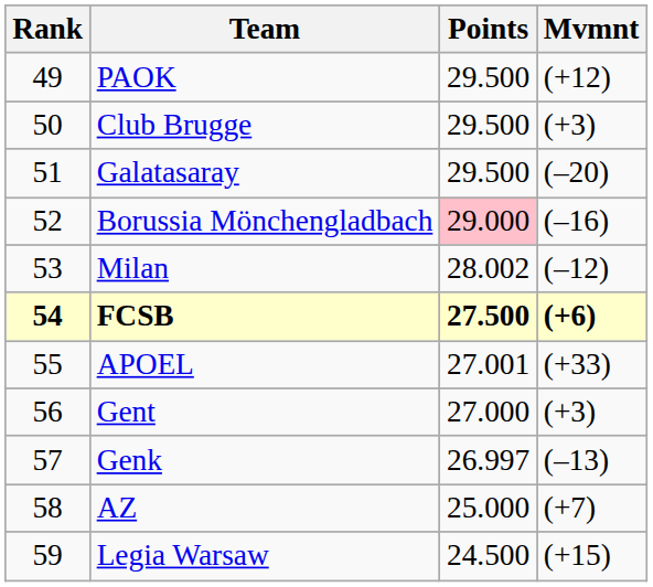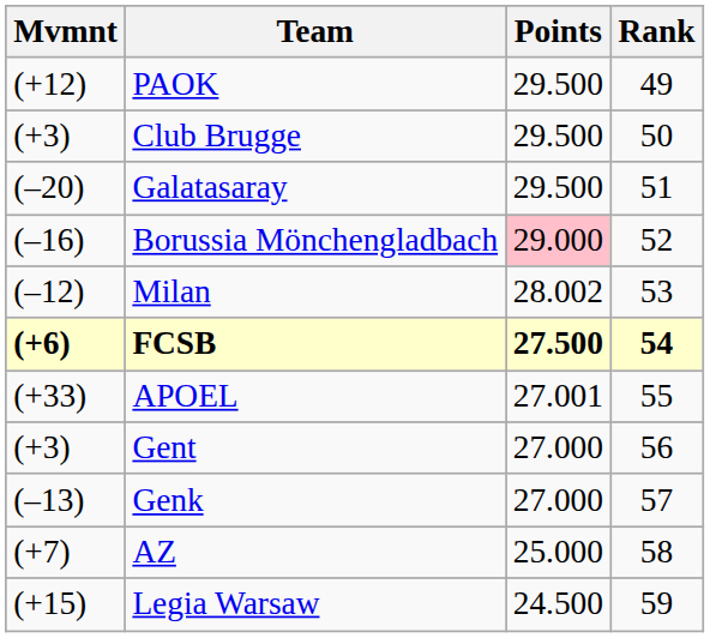columns swapped: Rank <-> Mvmnt
Genk | Points: 26.997 -> 27.000
